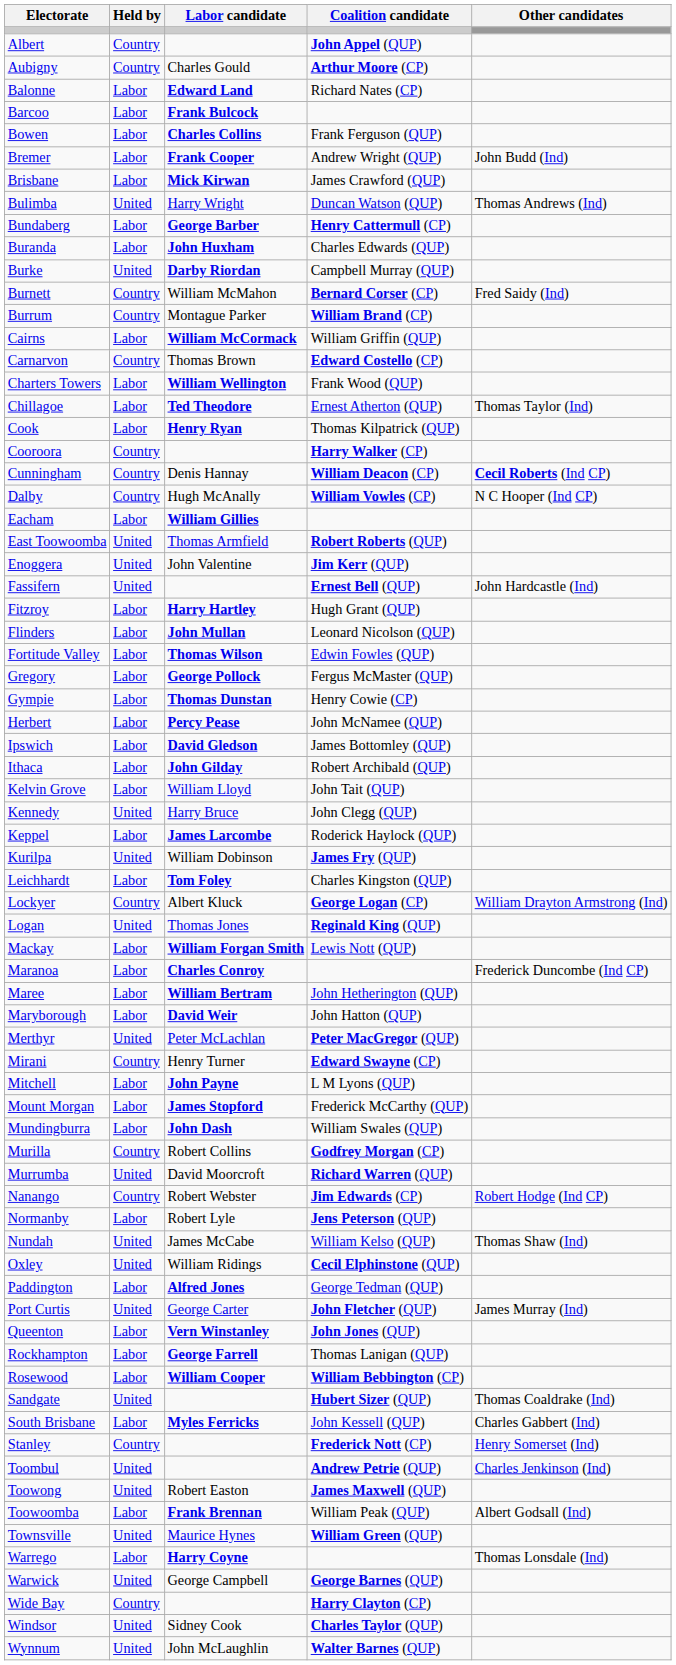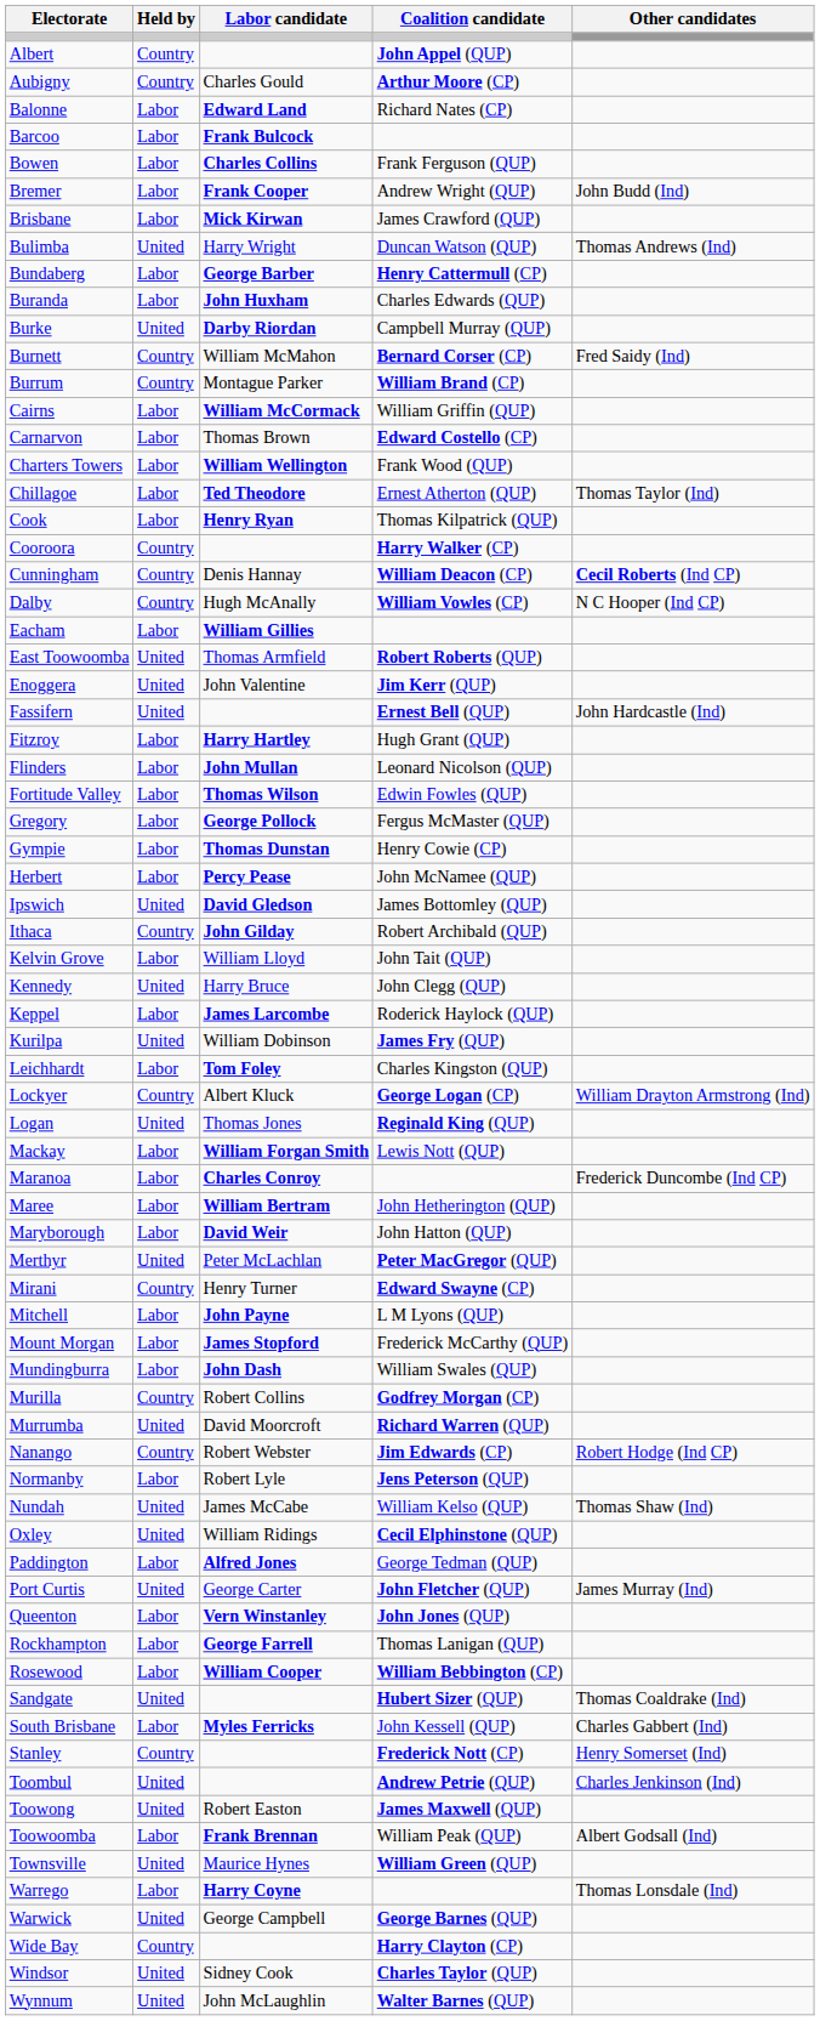Carnarvon | Held by: Country -> Labor
Ipswich | Held by: Labor -> United
Ithaca | Held by: Labor -> Country
